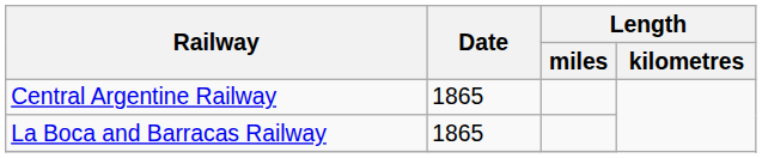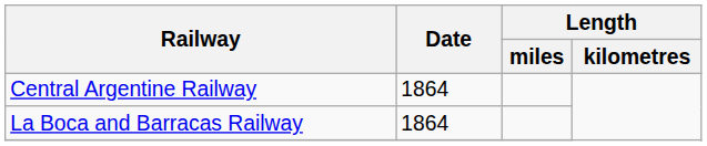Central Argentine Railway | Date: 1865 -> 1864
La Boca and Barracas Railway | Date: 1865 -> 1864
